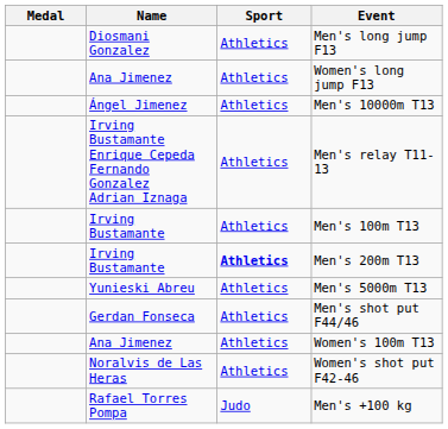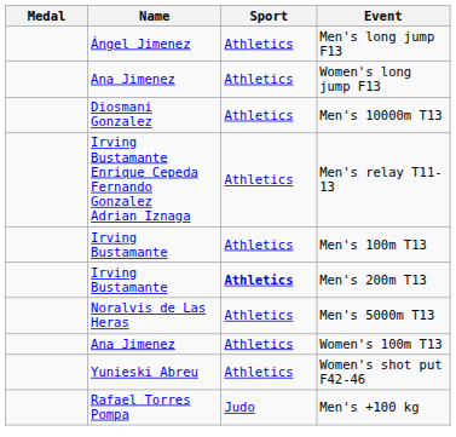Men's long jump F13 | Name: Diosmani Gonzalez -> Ángel Jimenez
Men's 10000m T13 | Name: Ángel Jimenez -> Diosmani Gonzalez
Men's 5000m T13 | Name: Yunieski Abreu -> Noralvis de Las Heras
- row: Gerdan Fonseca | Athletics | Men's shot put F44/46
Women's shot put F42-46 | Name: Noralvis de Las Heras -> Yunieski Abreu
